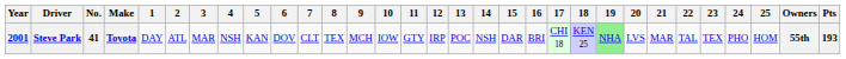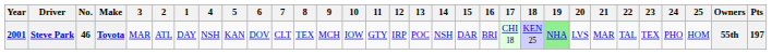columns swapped: 1 <-> 3
Steve Park | No.: 41 -> 46
Steve Park | Pts: 193 -> 197
